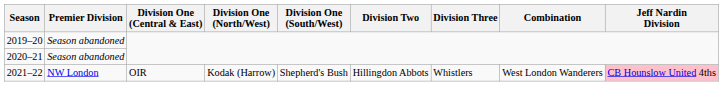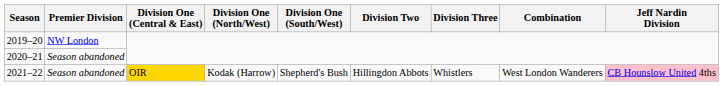2019–20 | Premier Division: Season abandoned -> NW London
2021–22 | Premier Division: NW London -> Season abandoned
2021–22 | Division One (Central & East): no background -> gold background
